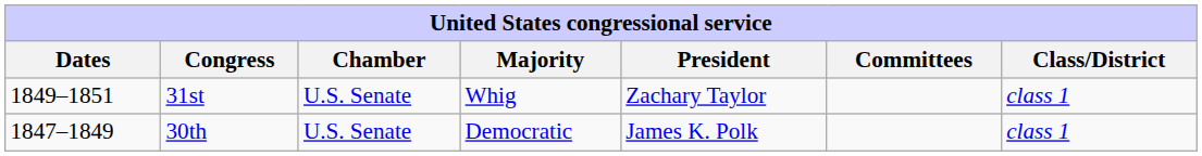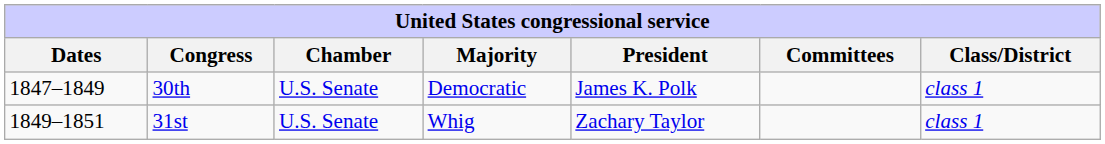rows swapped: 30th <-> 31st
